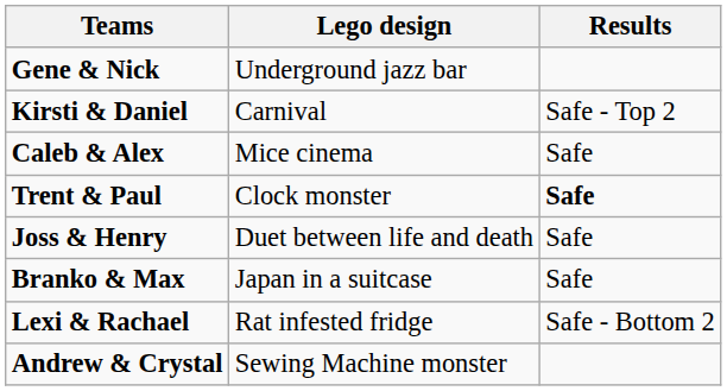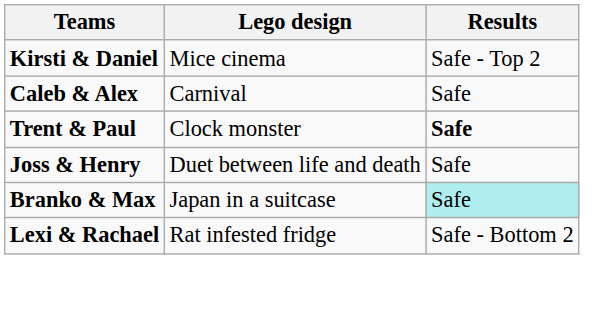- row: Gene & Nick | Underground jazz bar
Kirsti & Daniel | Lego design: Carnival -> Mice cinema
Caleb & Alex | Lego design: Mice cinema -> Carnival
Branko & Max | Results: no background -> paleturquoise background
- row: Andrew & Crystal | Sewing Machine monster
